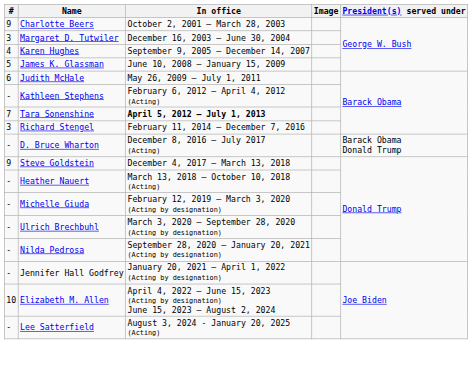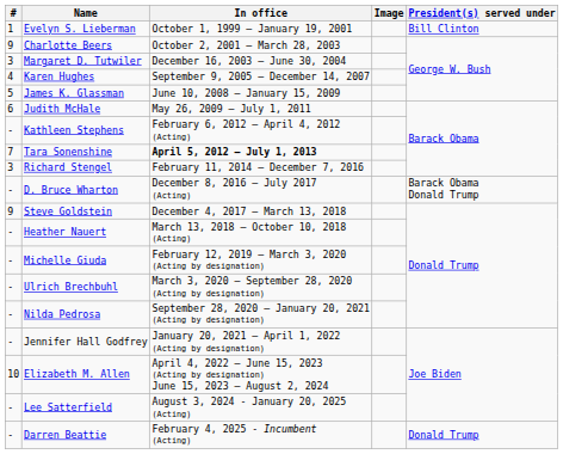+ row: 1 | Evelyn S. Lieberman | October 1, 1999 – January 19, 2001 | Bill Clinton
+ row: - | Darren Beattie | February 4, 2025 - Incumbent (Acting) | Donald Trump
